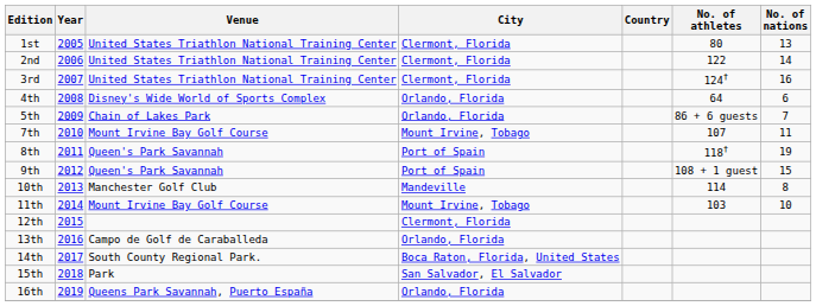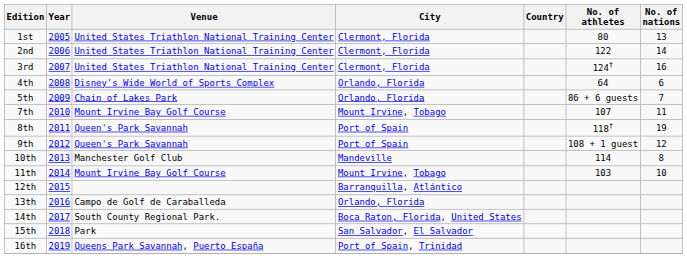9th | No. of nations: 15 -> 12
12th | City: Clermont, Florida -> Barranquilla, Atlántico
16th | City: Orlando, Florida -> Port of Spain, Trinidad
